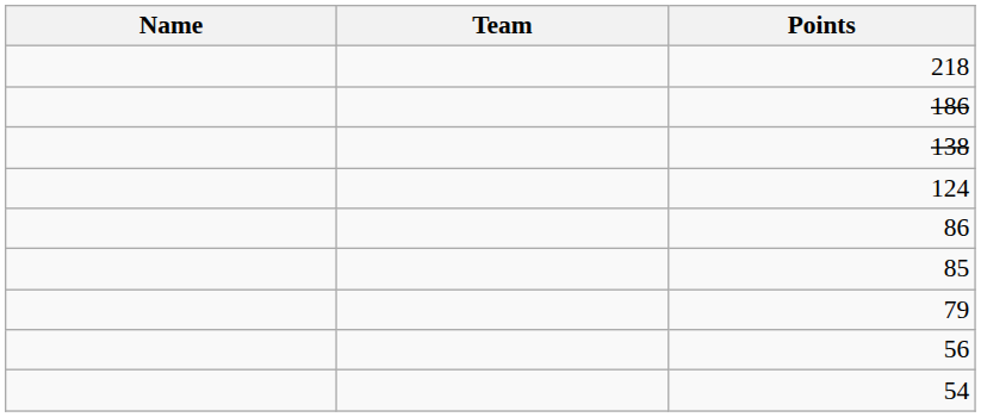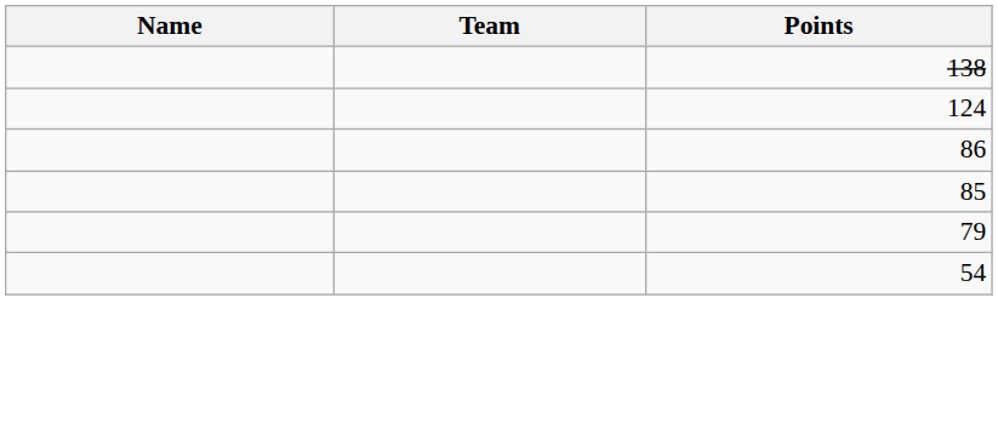- row: 218
- row: 186
- row: 56
